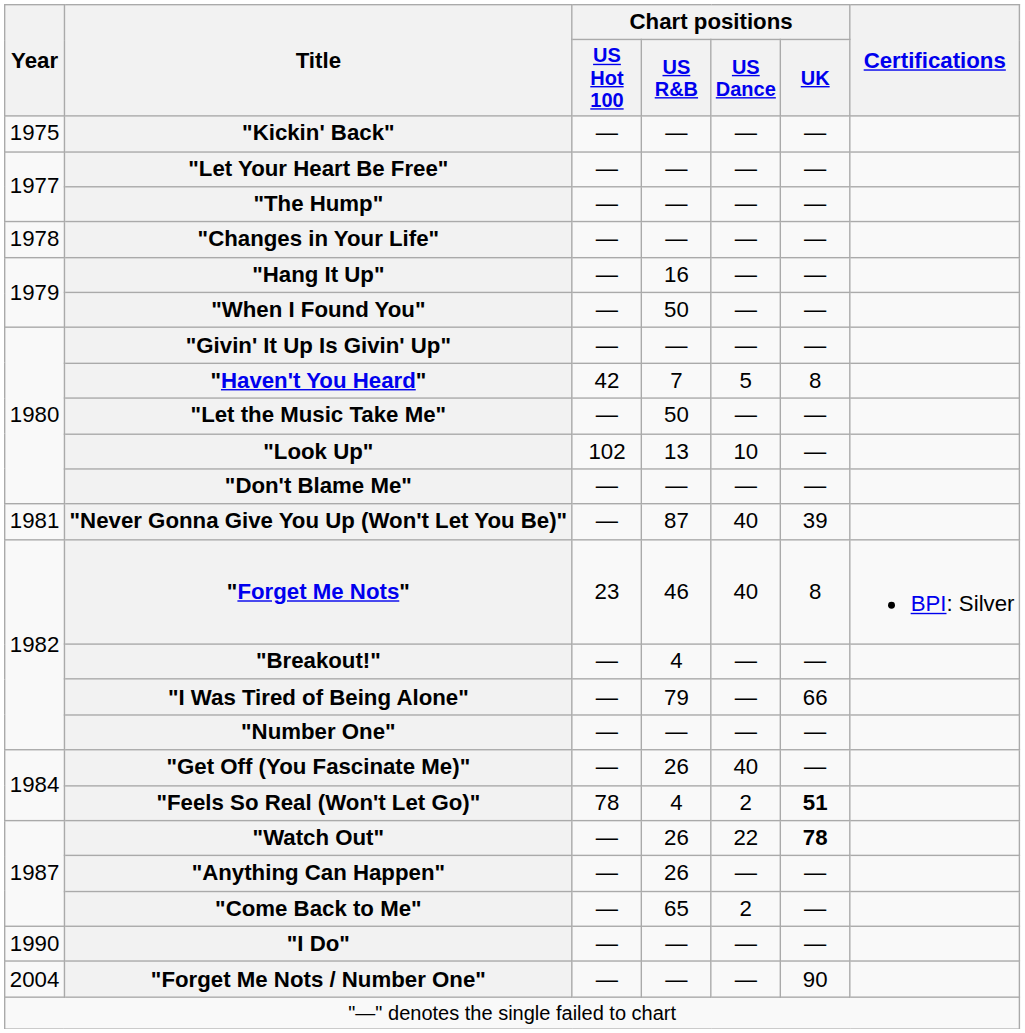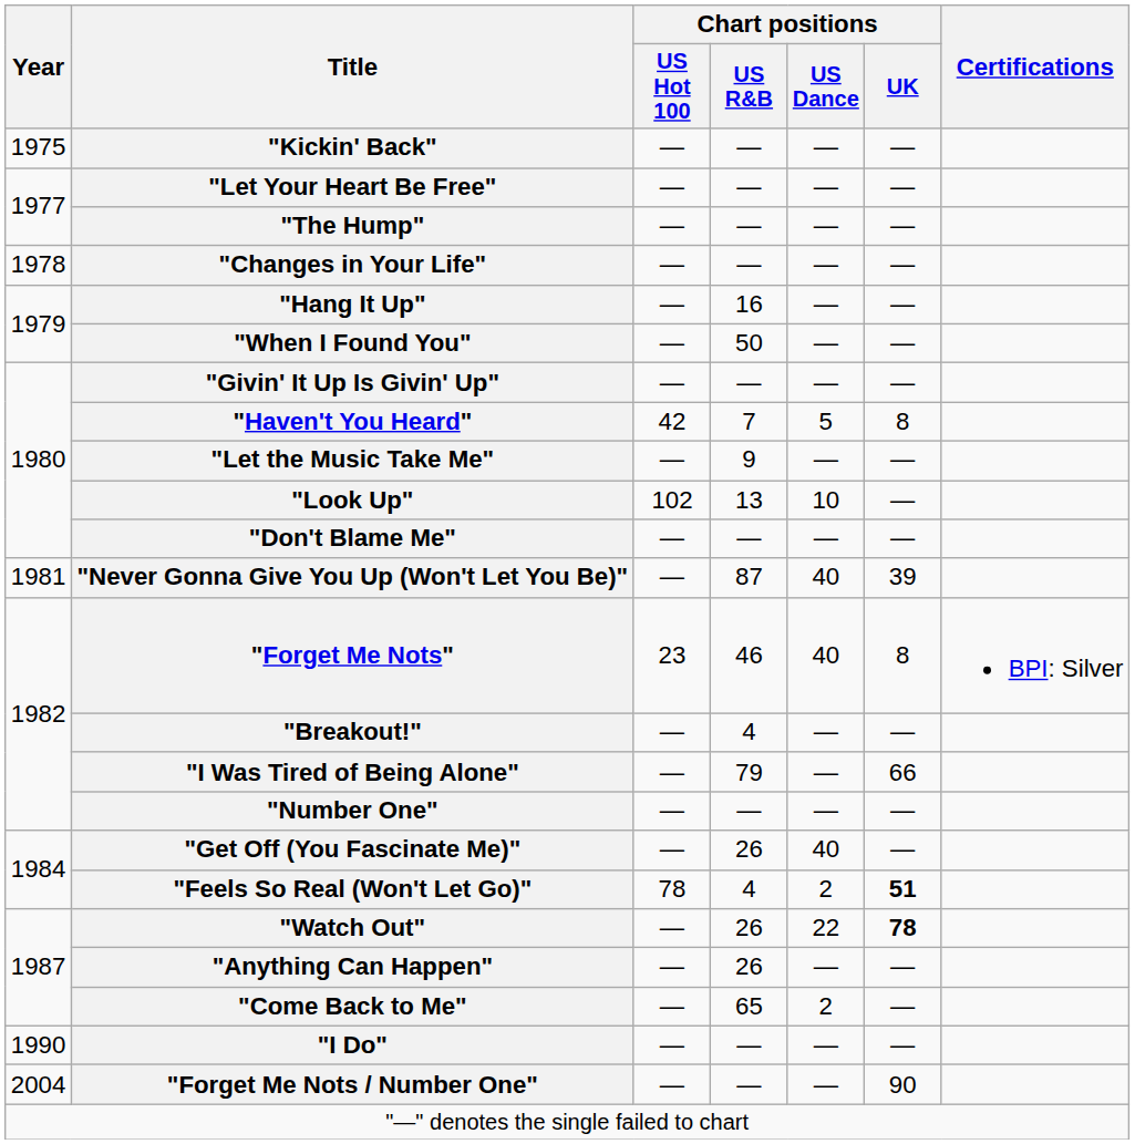"Let the Music Take Me" | Chart positions / US R&B: 50 -> 9
